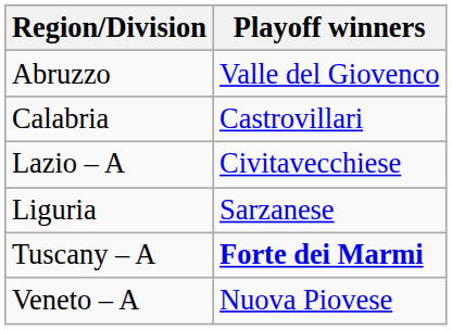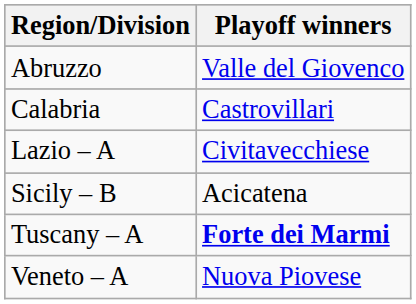- row: Liguria | Sarzanese
+ row: Sicily – B | Acicatena
